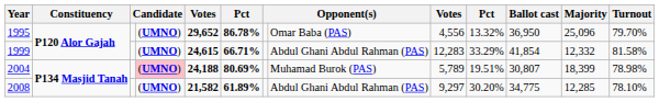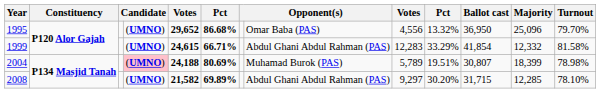1995 | column 6: 86.78% -> 86.68%
2008 | column 6: 61.89% -> 69.89%
2008 | Ballot cast: 34,775 -> 31,715
